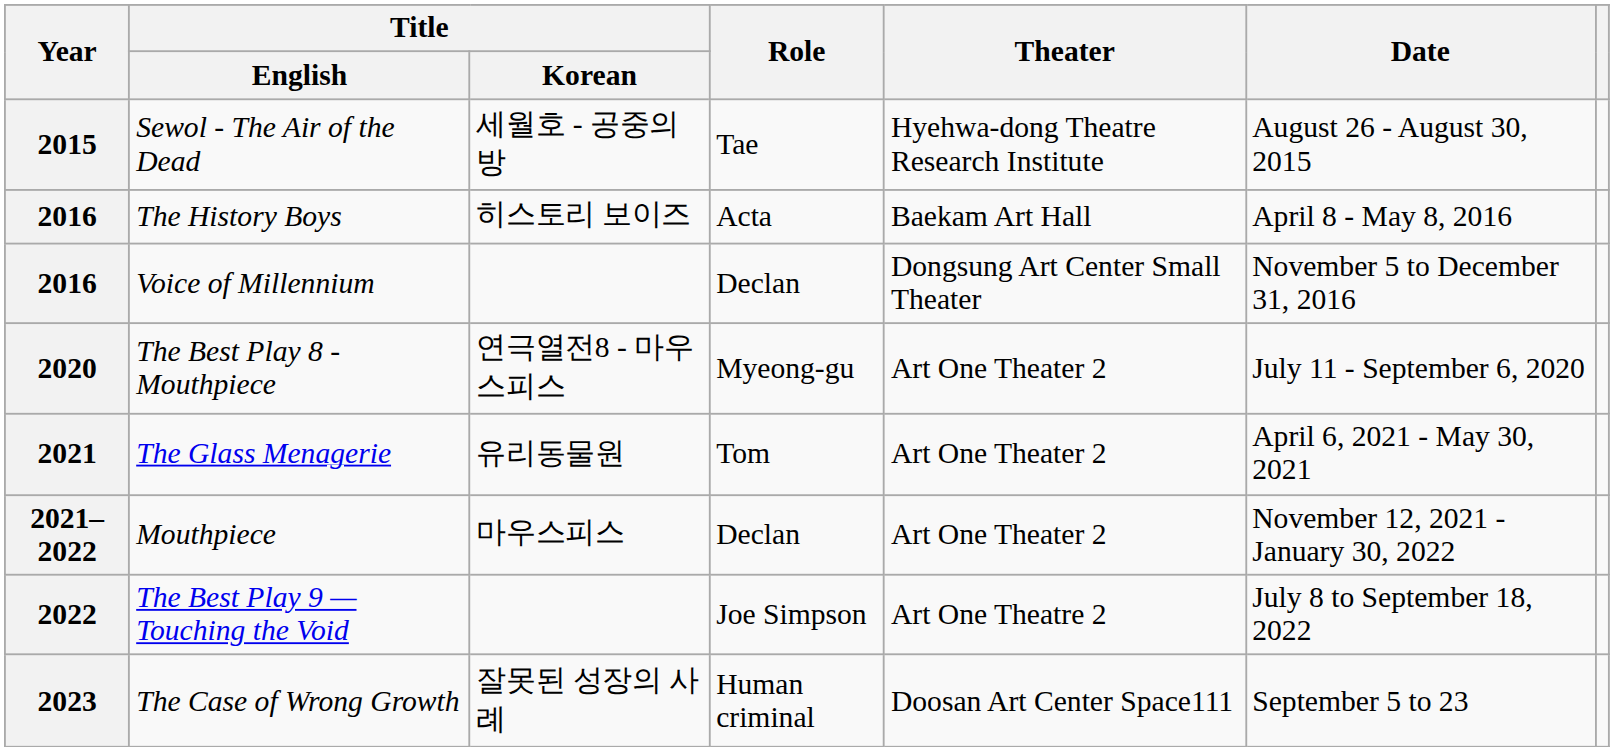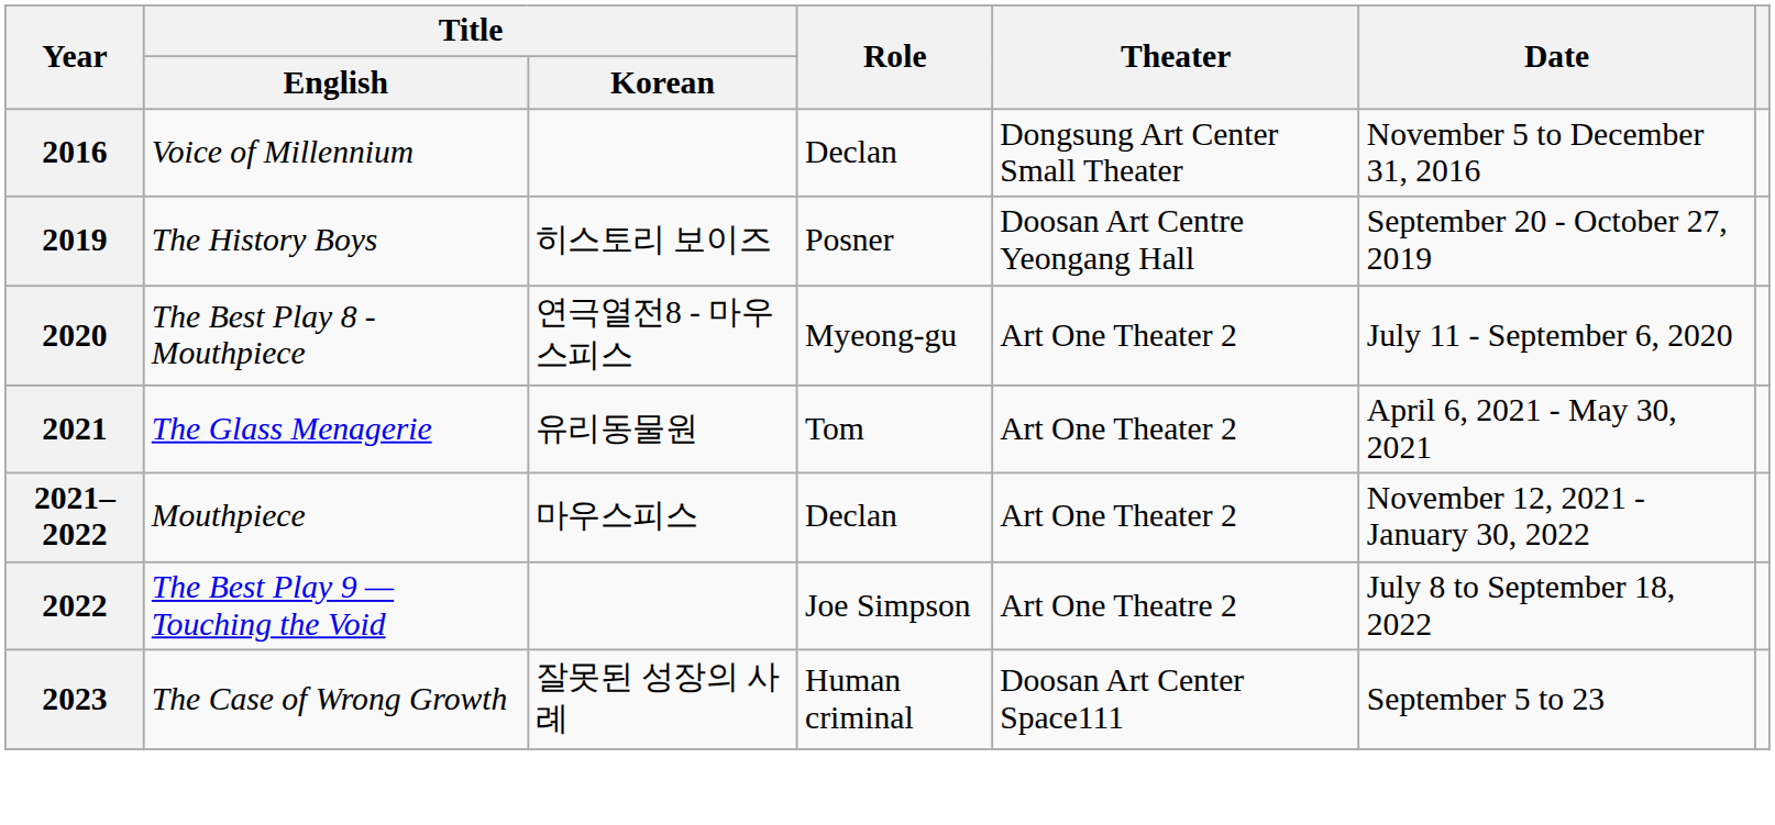- row: 2015 | Sewol - The Air of the Dead | 세월호 - 공중의 방 | Tae | Hyehwa-dong Theatre Research Institute | August 26 - August 30, 2015
- row: 2016 | The History Boys | 히스토리 보이즈 | Acta | Baekam Art Hall | April 8 - May 8, 2016
+ row: 2019 | The History Boys | 히스토리 보이즈 | Posner | Doosan Art Centre Yeongang Hall | September 20 - October 27, 2019
